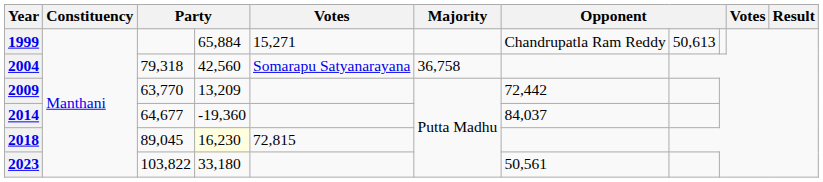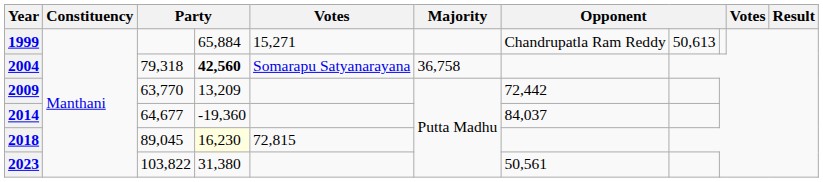2004 | column 4: normal -> bold
2023 | column 4: 33,180 -> 31,380
